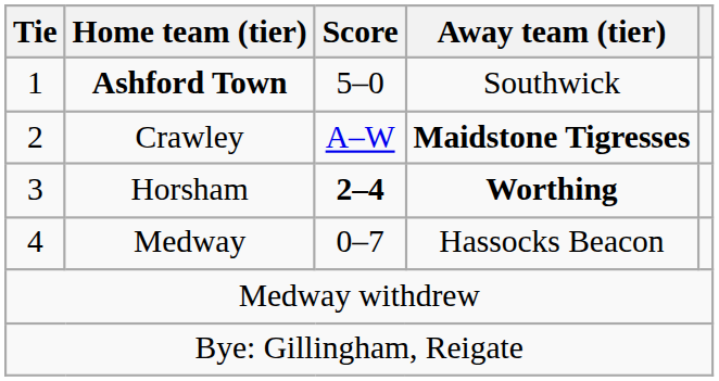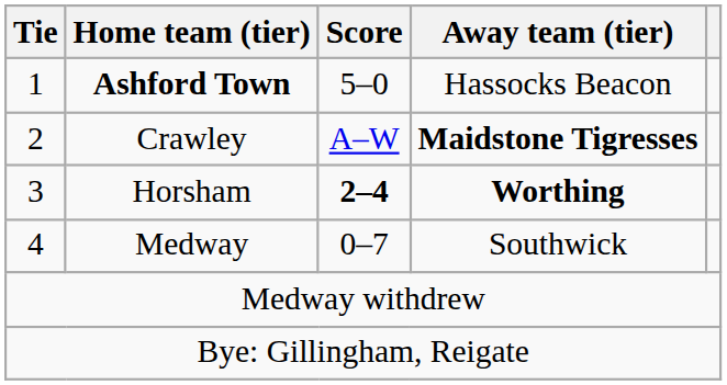Ashford Town | Away team (tier): Southwick -> Hassocks Beacon
Medway | Away team (tier): Hassocks Beacon -> Southwick
